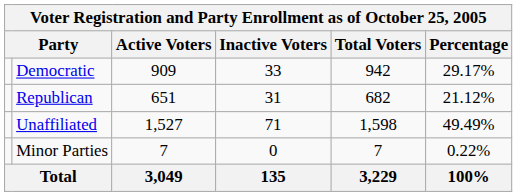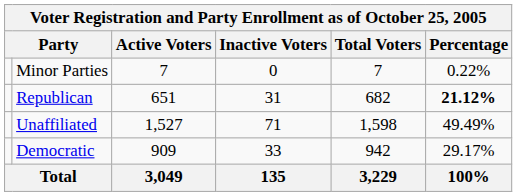rows swapped: Democratic <-> Minor Parties
Republican | Percentage: normal -> bold
